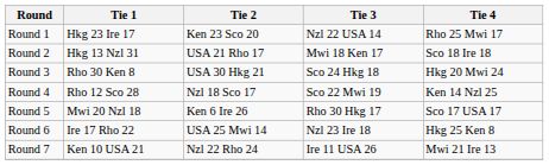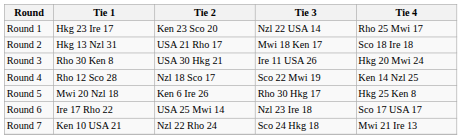Round 3 | Tie 3: Sco 24 Hkg 18 -> Ire 11 USA 26
Round 5 | Tie 4: Sco 17 USA 17 -> Hkg 25 Ken 8
Round 6 | Tie 4: Hkg 25 Ken 8 -> Sco 17 USA 17
Round 7 | Tie 3: Ire 11 USA 26 -> Sco 24 Hkg 18
